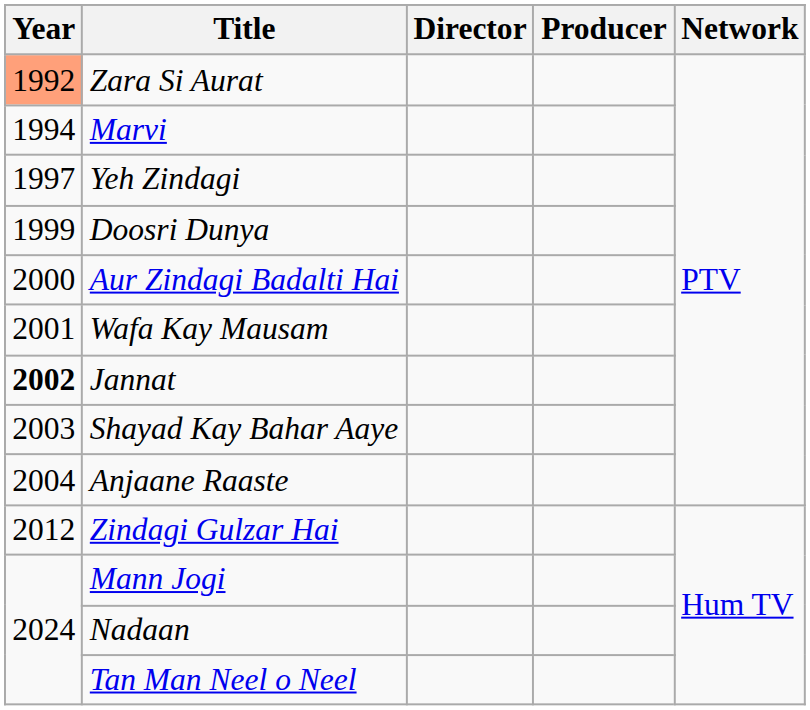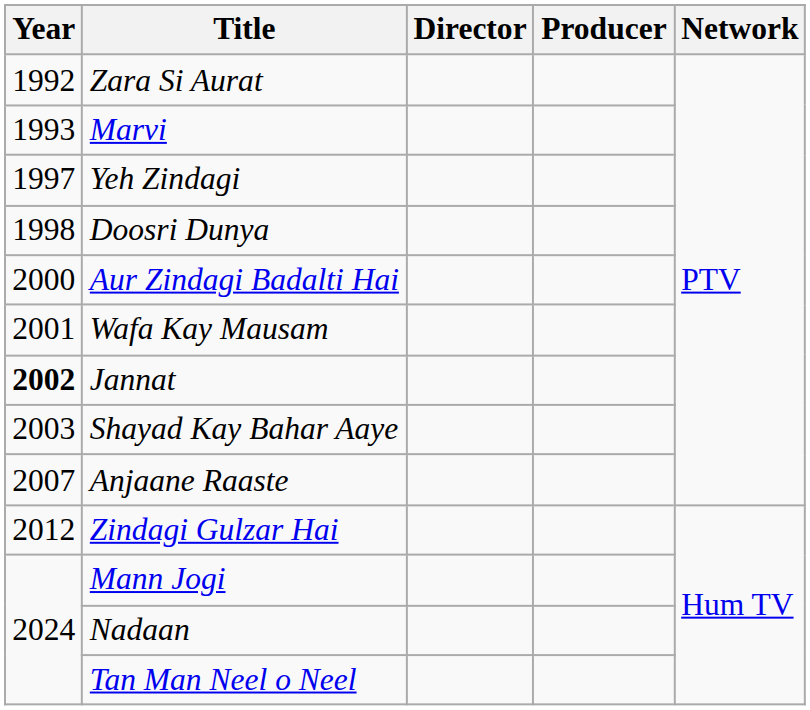Zara Si Aurat | Year: lightsalmon background -> no background
Marvi | Year: 1994 -> 1993
Doosri Dunya | Year: 1999 -> 1998
Anjaane Raaste | Year: 2004 -> 2007
